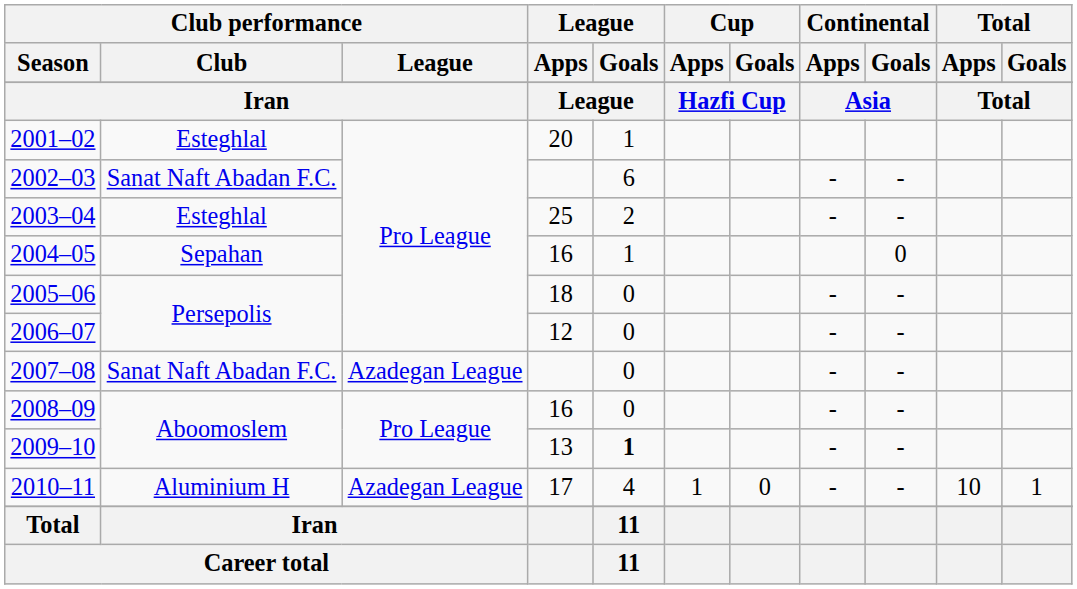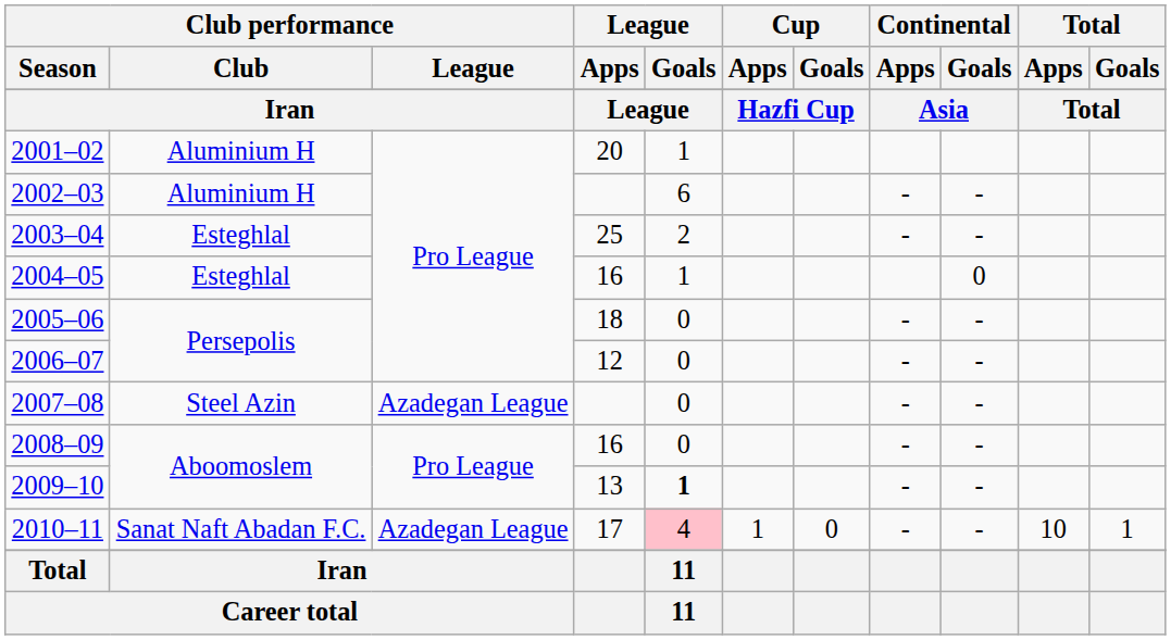2001–02 | Club performance / Club: Esteghlal -> Aluminium H
2002–03 | Club performance / Club: Sanat Naft Abadan F.C. -> Aluminium H
2004–05 | Club performance / Club: Sepahan -> Esteghlal
2007–08 | Club performance / Club: Sanat Naft Abadan F.C. -> Steel Azin
2010–11 | Club performance / Club: Aluminium H -> Sanat Naft Abadan F.C.
2010–11 | League / Goals: no background -> pink background
